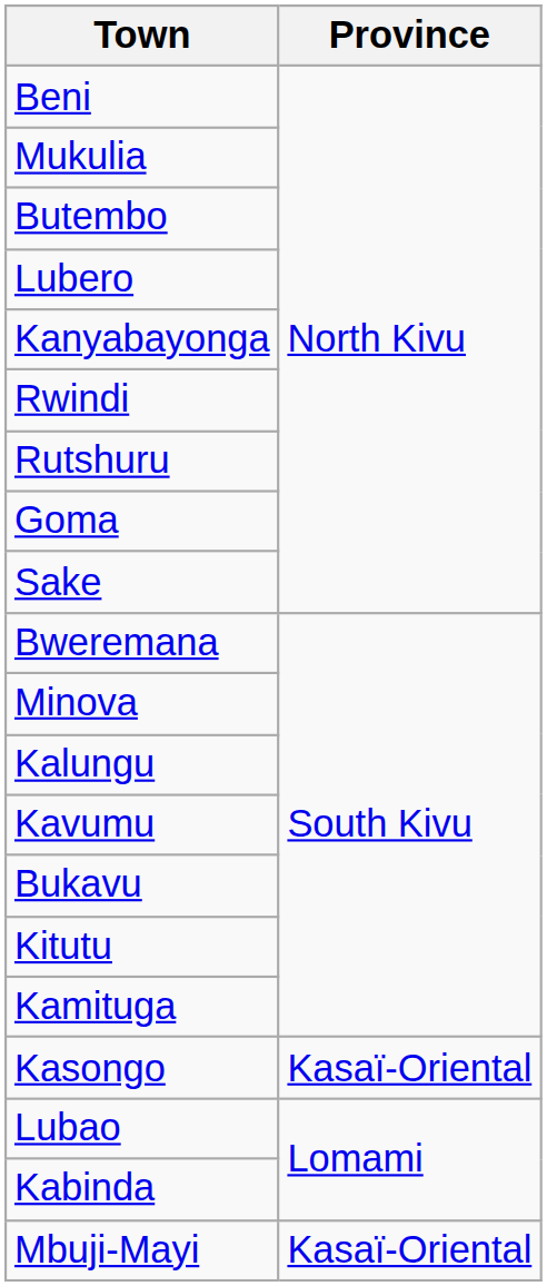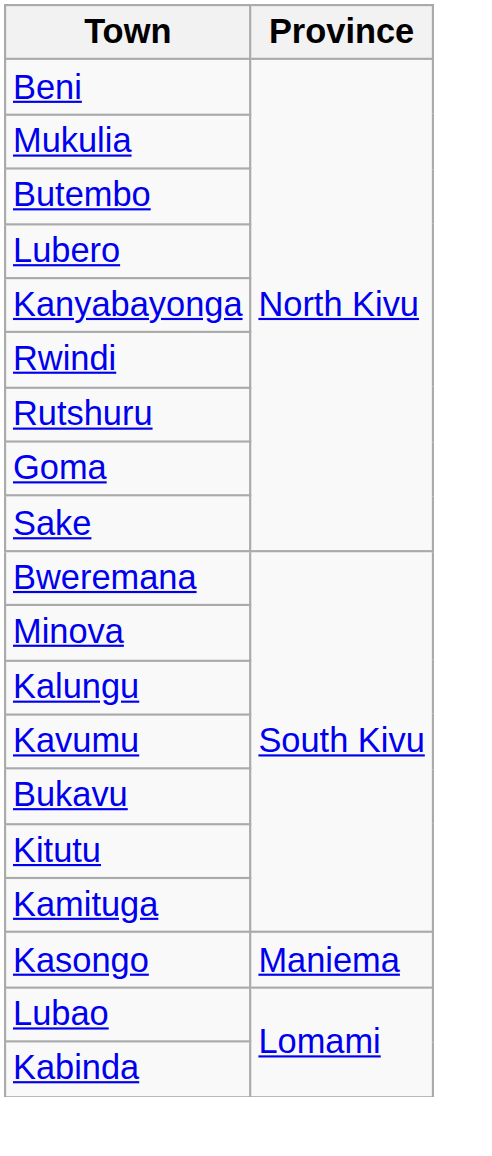Kasongo | Province: Kasaï-Oriental -> Maniema
- row: Mbuji-Mayi | Kasaï-Oriental
